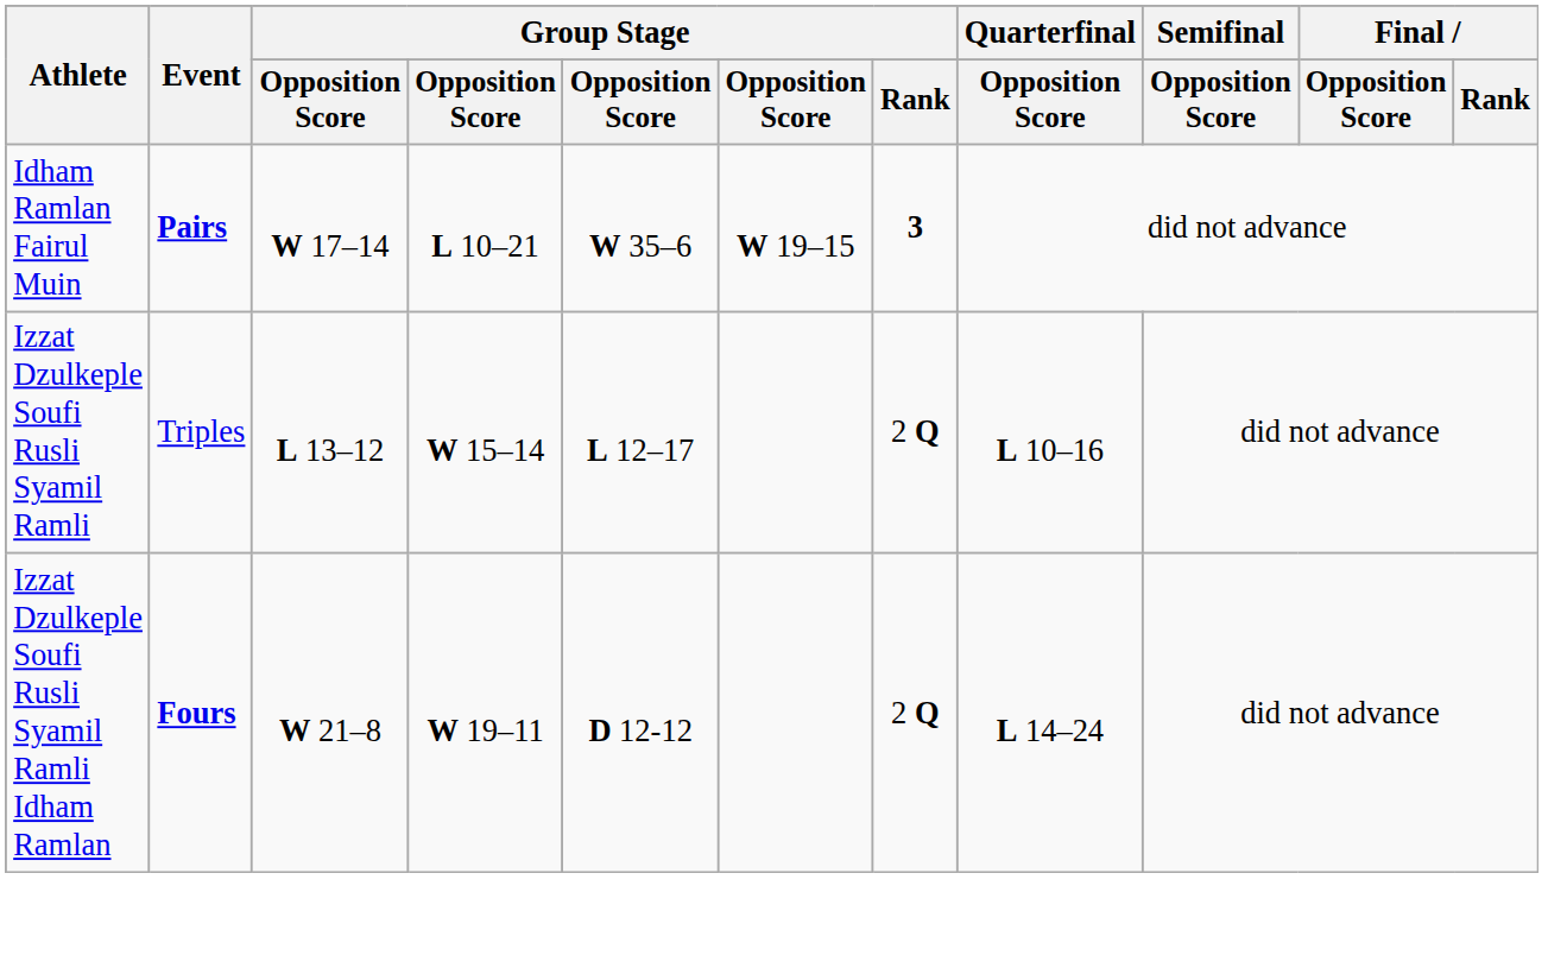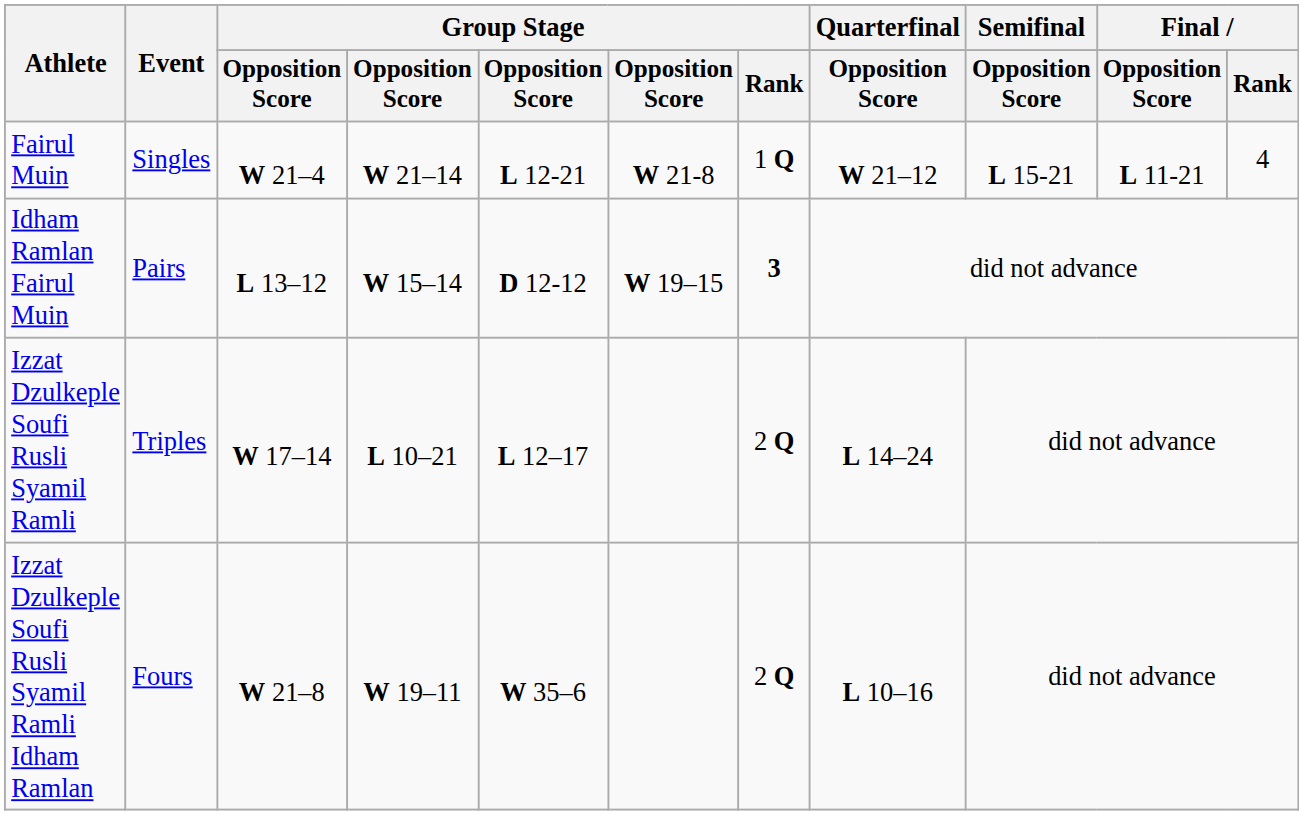+ row: Fairul Muin | Singles | W 21–4 | W 21–14 | L 12-21 | W 21-8 | 1 Q | W 21–12 | L 15-21 | L 11-21 | 4
Idham Ramlan Fairul Muin | Event: bold -> normal
Idham Ramlan Fairul Muin | column 3: W 17–14 -> L 13–12
Idham Ramlan Fairul Muin | column 4: L 10–21 -> W 15–14
Idham Ramlan Fairul Muin | column 5: W 35–6 -> D 12-12
Izzat Dzulkeple Soufi Rusli Syamil Ramli | column 3: L 13–12 -> W 17–14
Izzat Dzulkeple Soufi Rusli Syamil Ramli | column 4: W 15–14 -> L 10–21
Izzat Dzulkeple Soufi Rusli Syamil Ramli | Quarterfinal / Opposition Score: L 10–16 -> L 14–24
Izzat Dzulkeple Soufi Rusli Syamil Ramli Idham Ramlan | Event: bold -> normal
Izzat Dzulkeple Soufi Rusli Syamil Ramli Idham Ramlan | column 5: D 12-12 -> W 35–6
Izzat Dzulkeple Soufi Rusli Syamil Ramli Idham Ramlan | Quarterfinal / Opposition Score: L 14–24 -> L 10–16
